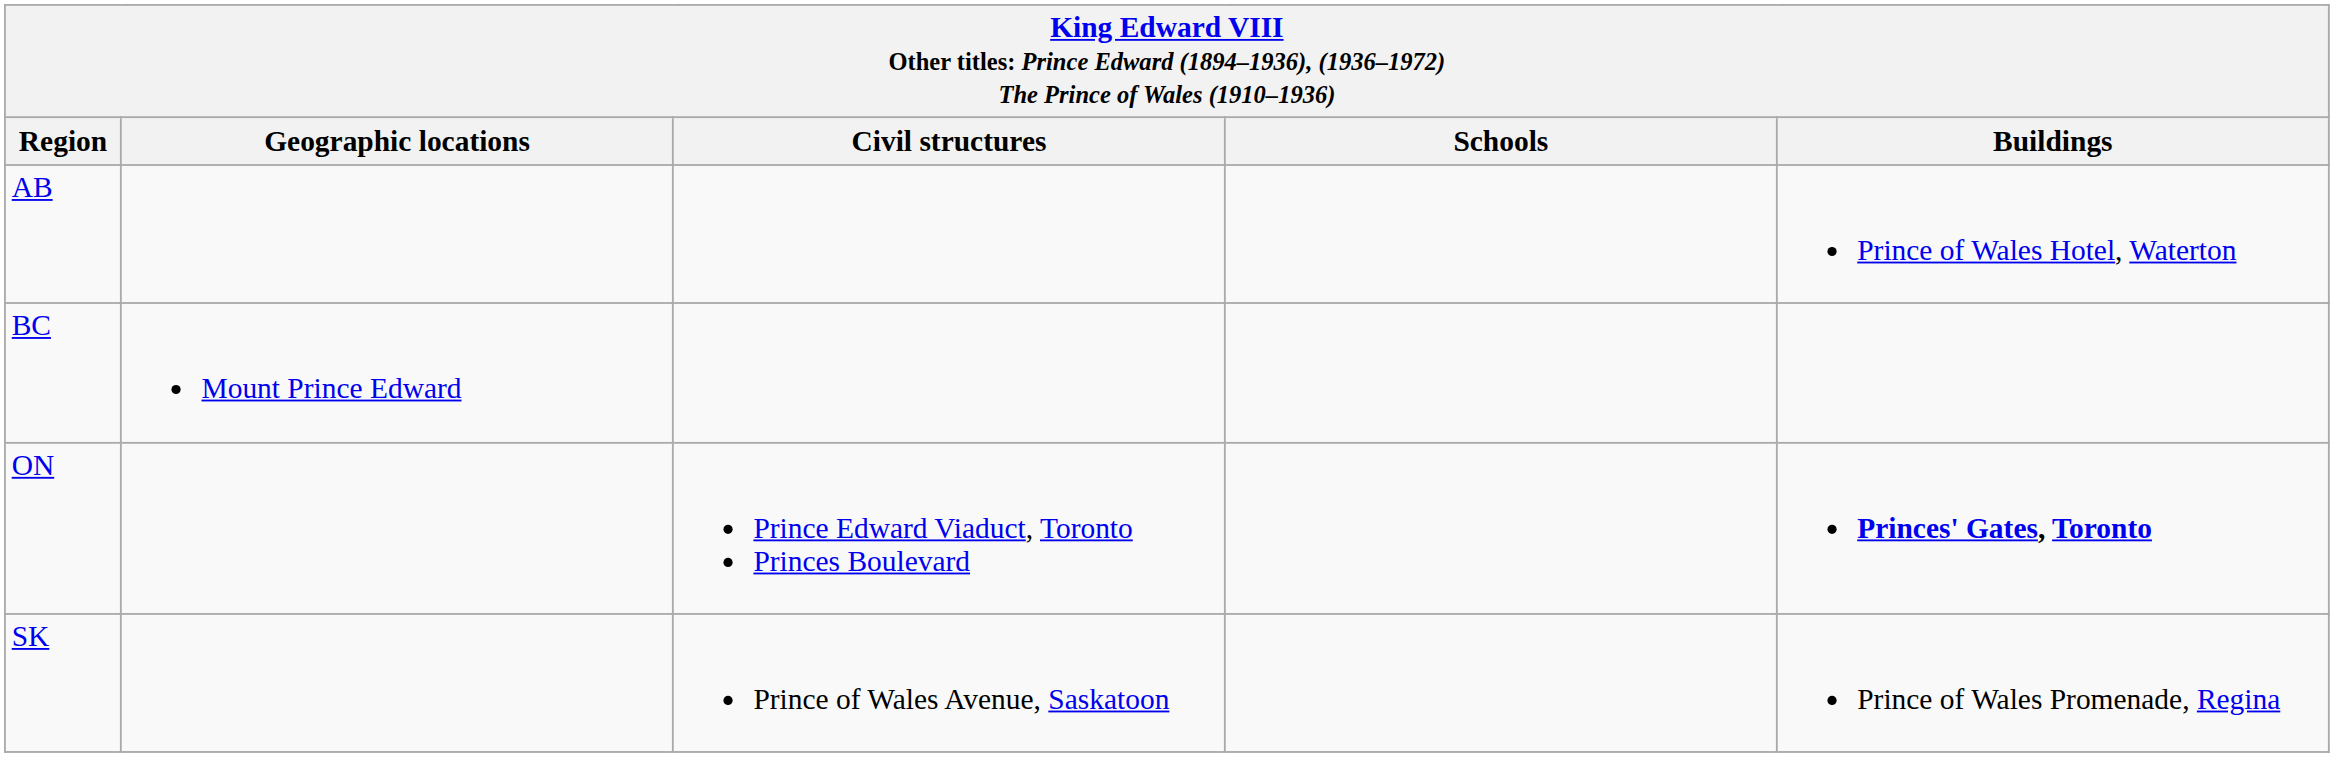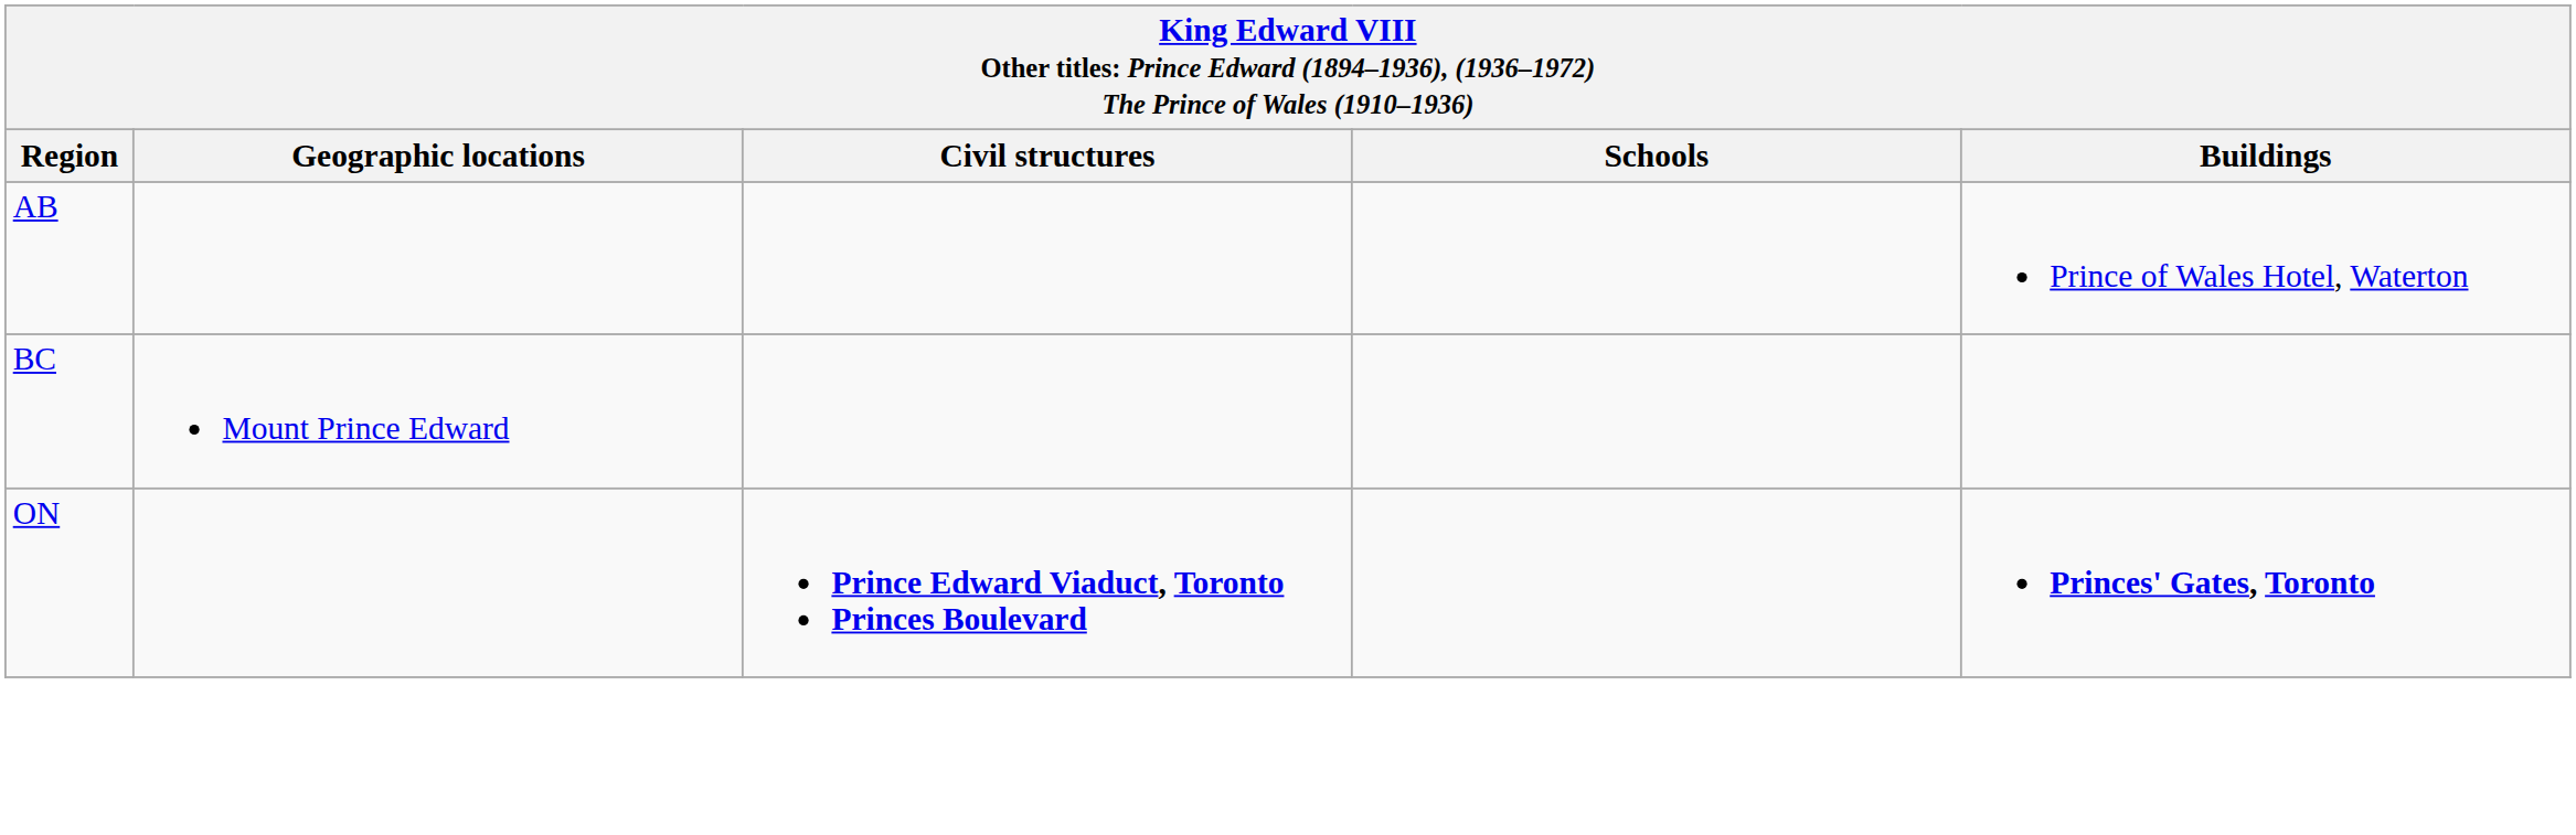ON | Civil structures: normal -> bold
- row: SK | Prince of Wales Avenue, Saskatoon | Prince of Wales Promenade, Regina
